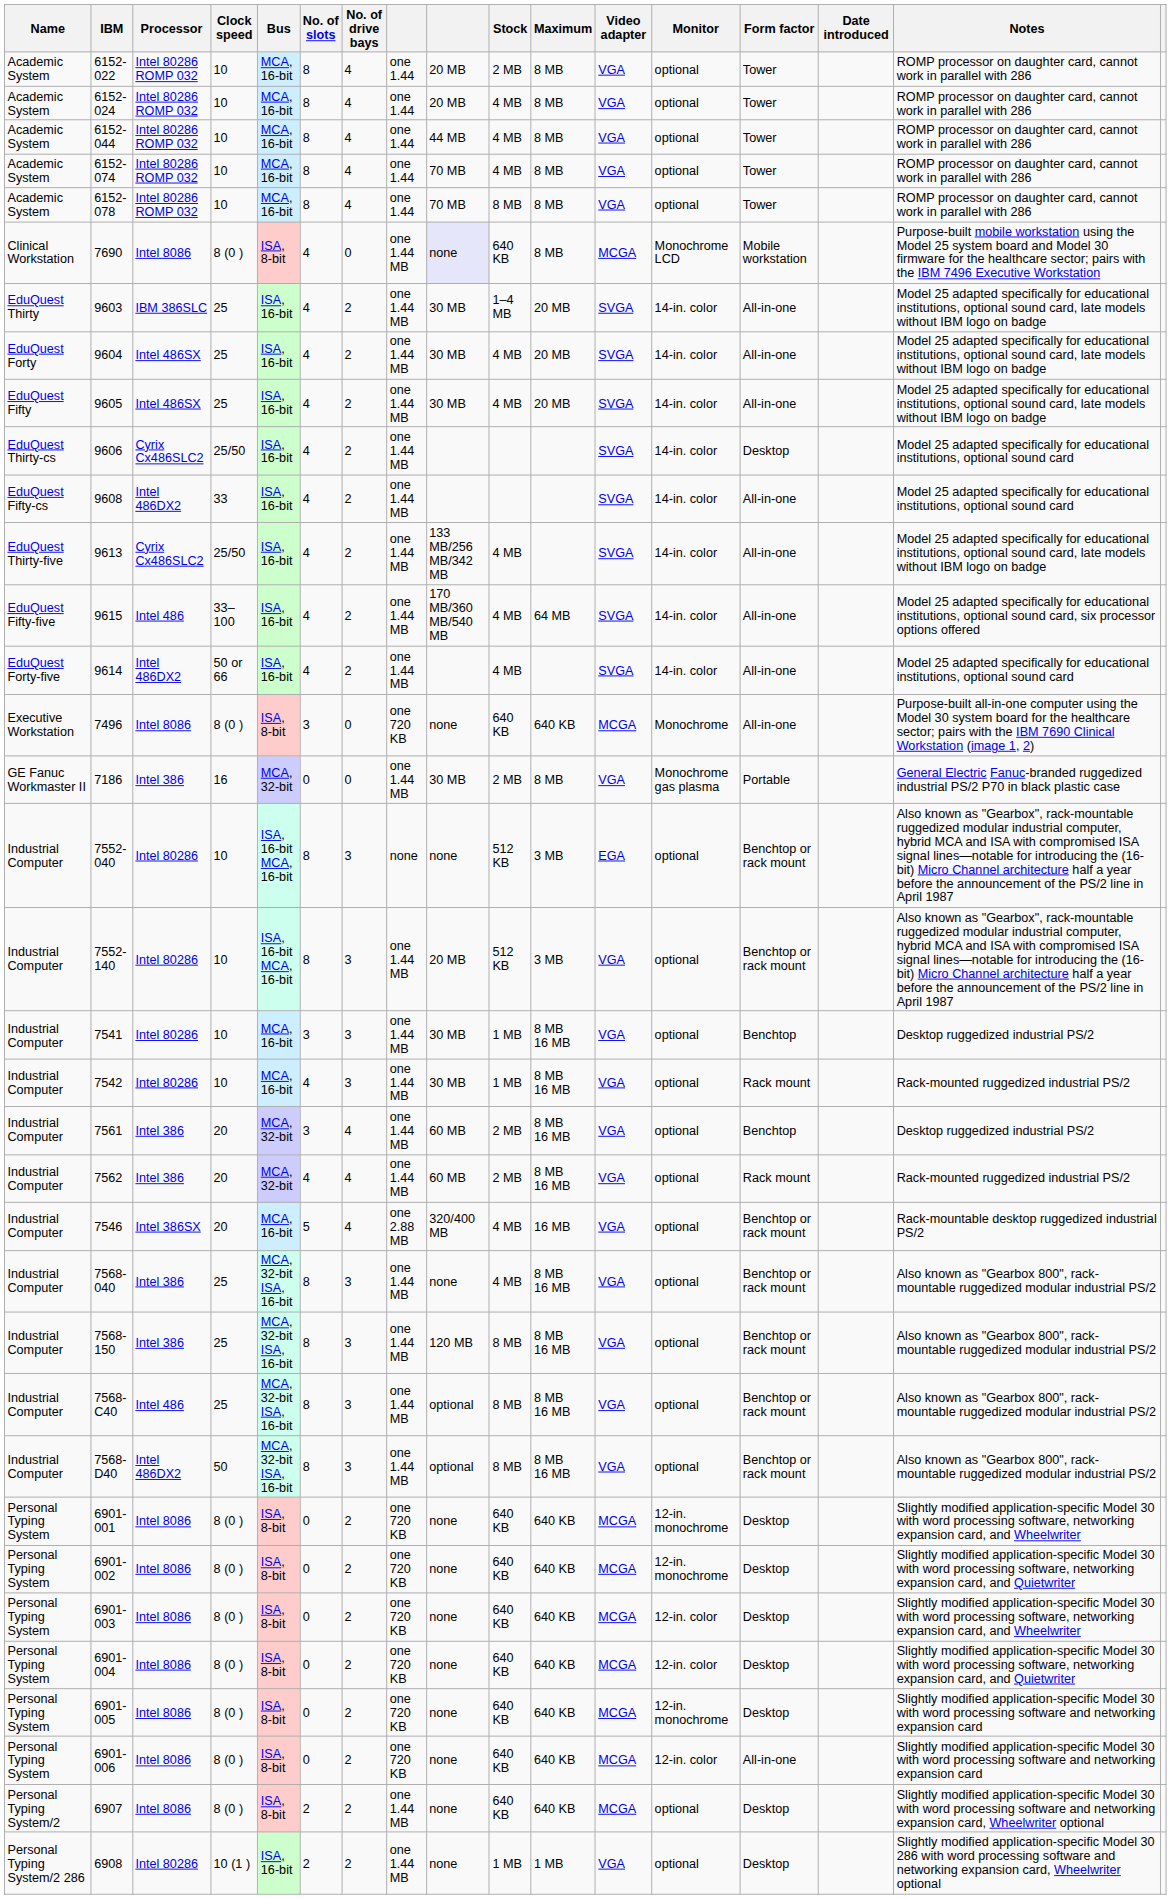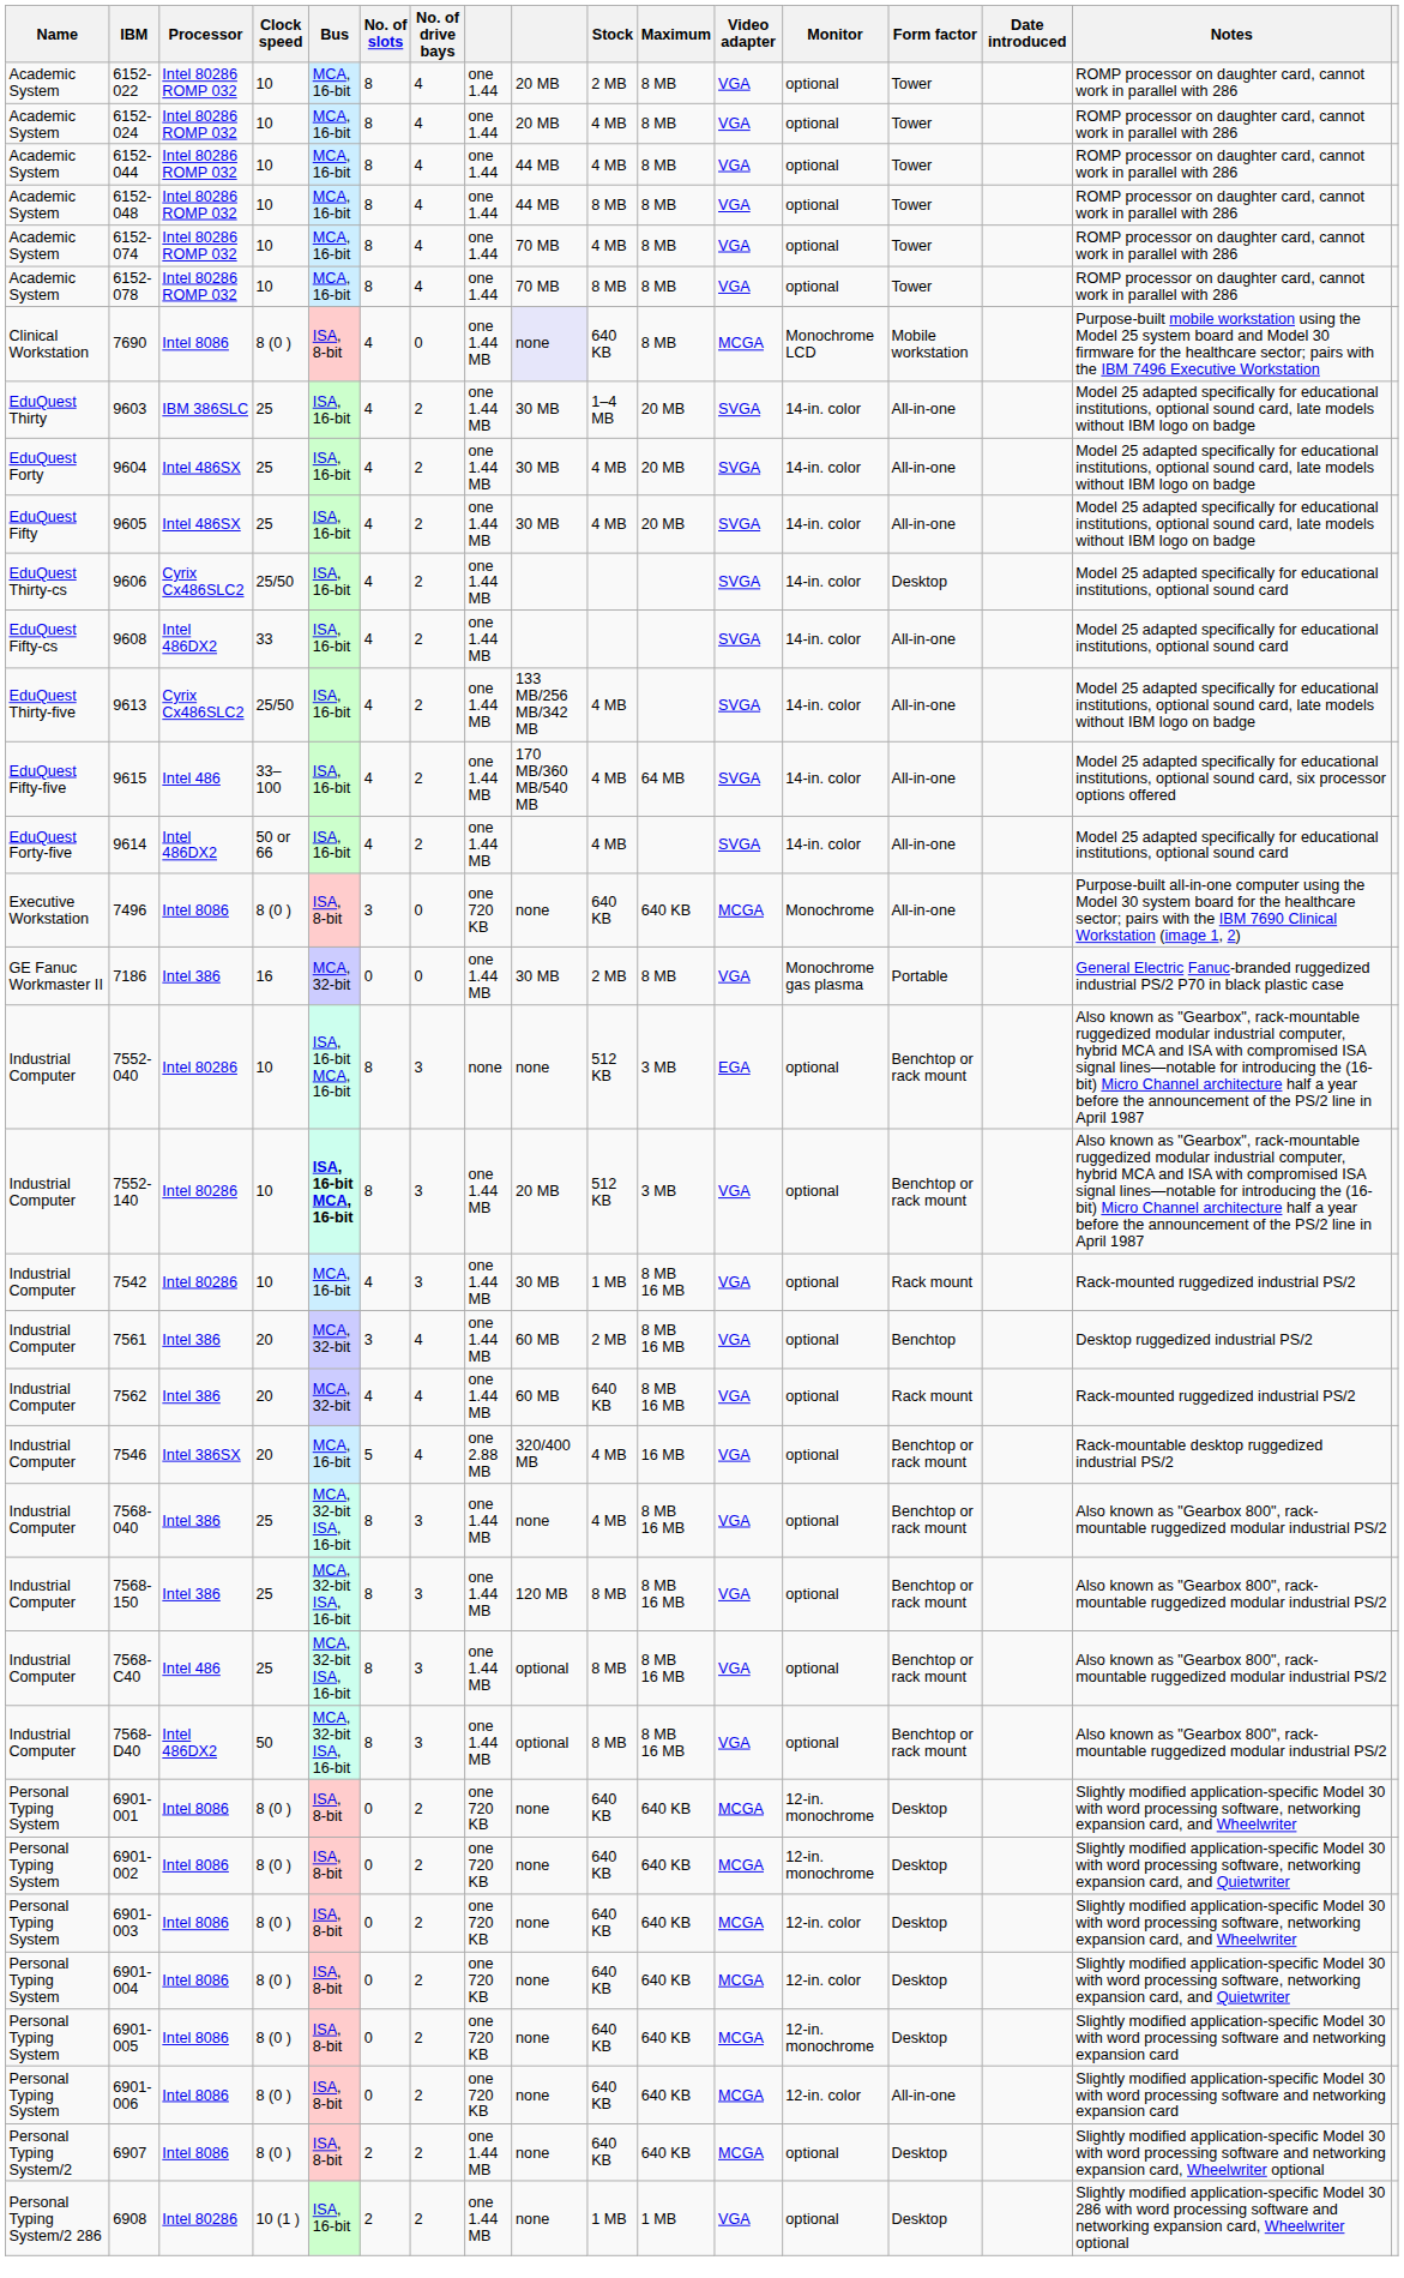+ row: Academic System | 6152-048 | Intel 80286 ROMP 032 | 10 | MCA, 16-bit | 8 | 4 | one 1.44 | 44 MB | 8 MB | 8 MB | VGA | optional | Tower | ROMP processor on daughter card, cannot work in parallel with 286
7552-140 | Bus: normal -> bold
- row: Industrial Computer | 7541 | Intel 80286 | 10 | MCA, 16-bit | 3 | 3 | one 1.44 MB | 30 MB | 1 MB | 8 MB 16 MB | VGA | optional | Benchtop | Desktop ruggedized industrial PS/2
7562 | Stock: 2 MB -> 640 KB
